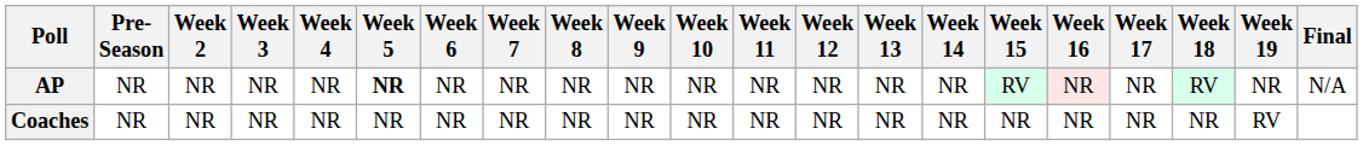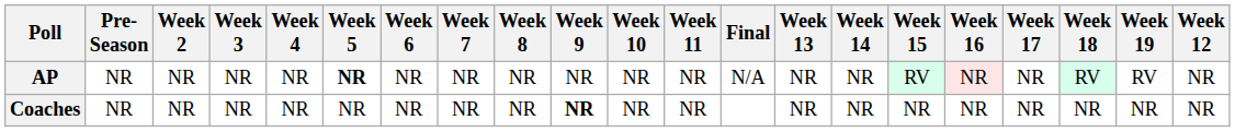columns swapped: Week 12 <-> Final
AP | Week 19: NR -> RV
Coaches | Week 9: normal -> bold
Coaches | Week 19: RV -> NR
